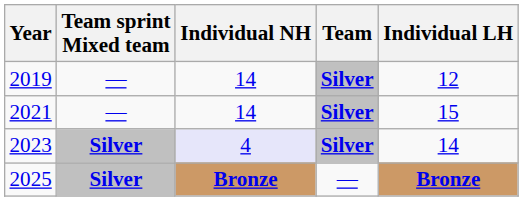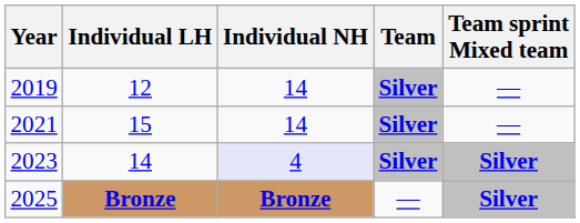columns swapped: Individual LH <-> Team sprint Mixed team
